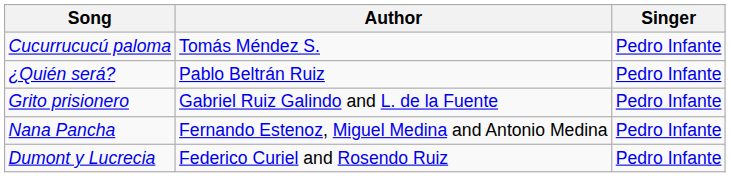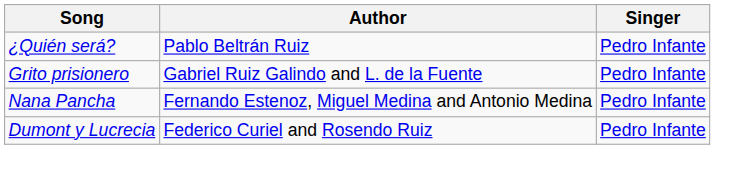- row: Cucurrucucú paloma | Tomás Méndez S. | Pedro Infante
